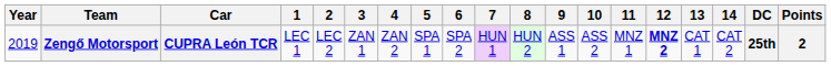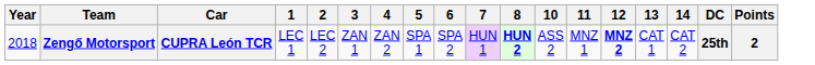- column: 9 | ASS 1
Zengő Motorsport | Year: 2019 -> 2018
Zengő Motorsport | 8: normal -> bold
